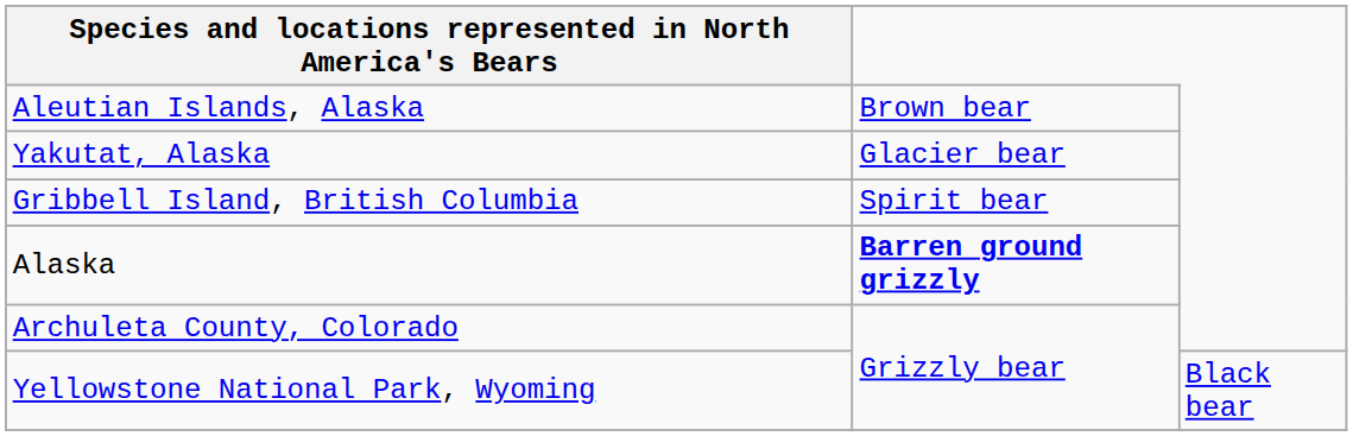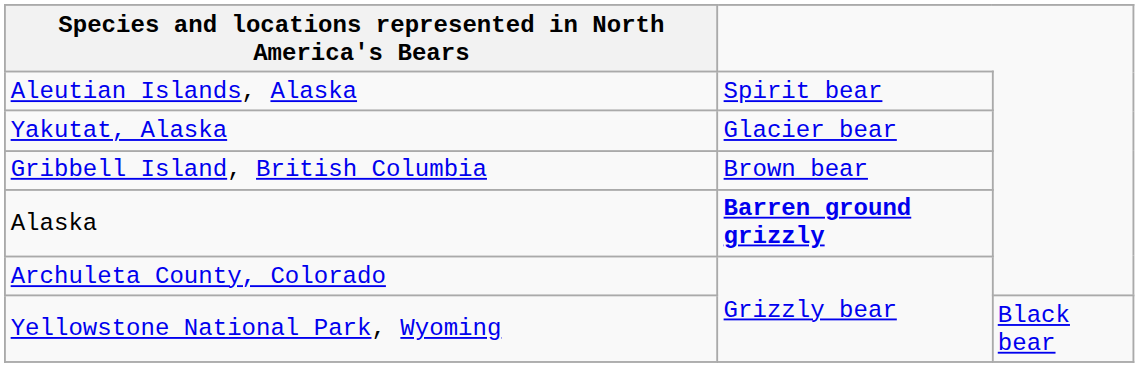Aleutian Islands, Alaska | column 2: Brown bear -> Spirit bear
Gribbell Island, British Columbia | column 2: Spirit bear -> Brown bear
